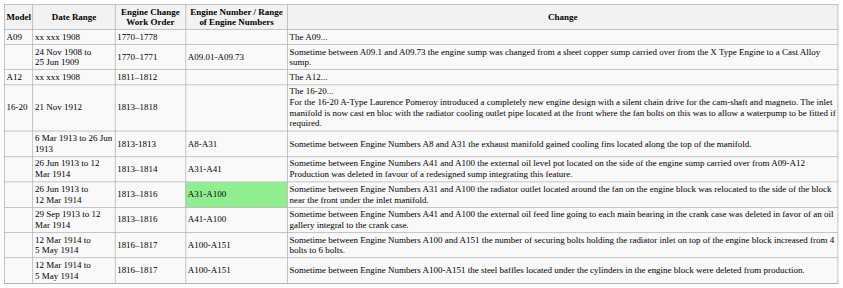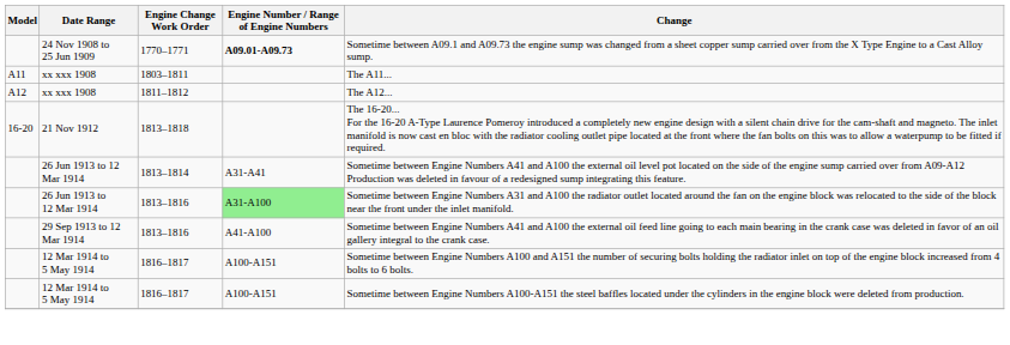- row: A09 | xx xxx 1908 | 1770–1778 | The A09...
1770–1771 | Engine Number / Range of Engine Numbers: normal -> bold
+ row: A11 | xx xxx 1908 | 1803–1811 | The A11...
- row: 6 Mar 1913 to 26 Jun 1913 | 1813-1813 | A8-A31 | Sometime between Engine Numbers A8 and A31 the exhaust manifold gained cooling fins located along the top of the manifold.
